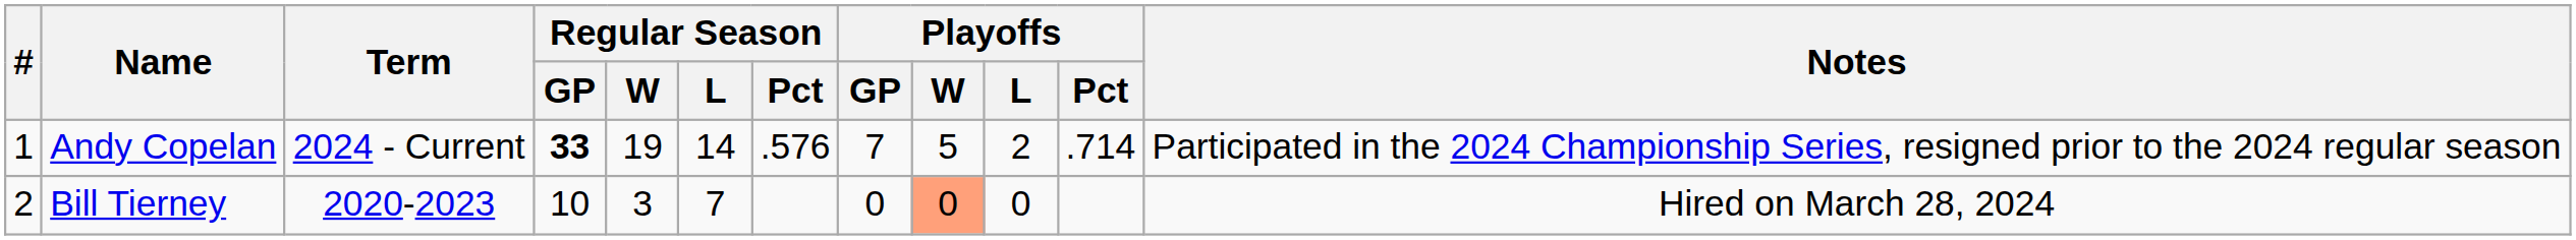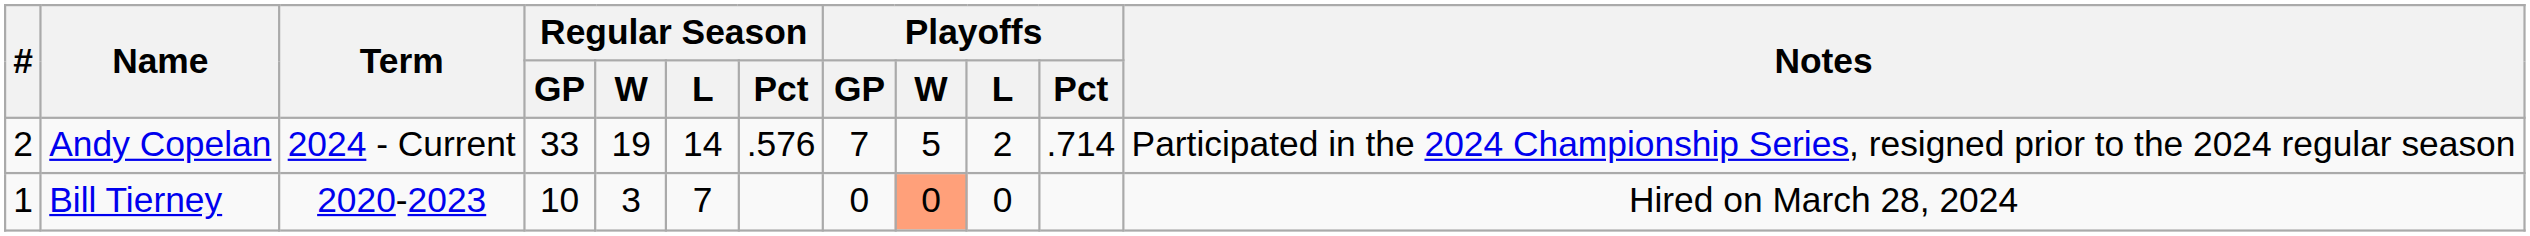Andy Copelan | #: 1 -> 2
Andy Copelan | Regular Season / GP: bold -> normal
Bill Tierney | #: 2 -> 1
